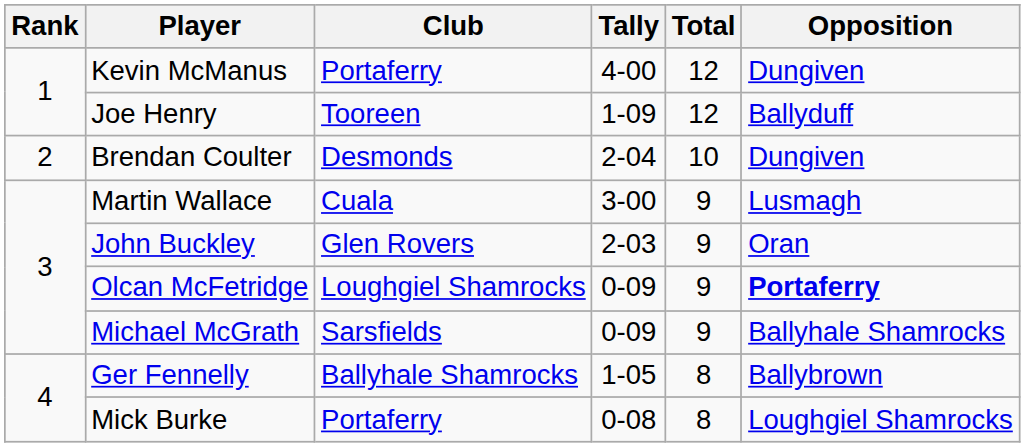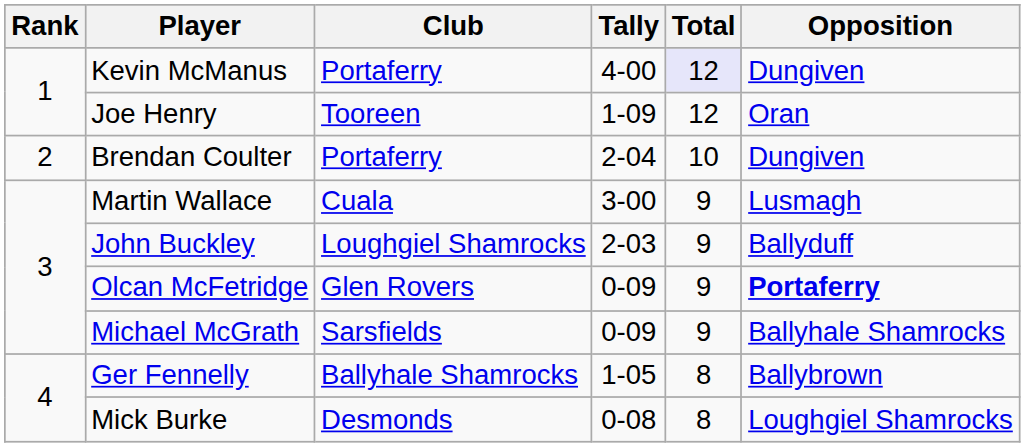Kevin McManus | Total: no background -> lavender background
Joe Henry | Opposition: Ballyduff -> Oran
Brendan Coulter | Club: Desmonds -> Portaferry
John Buckley | Club: Glen Rovers -> Loughgiel Shamrocks
John Buckley | Opposition: Oran -> Ballyduff
Olcan McFetridge | Club: Loughgiel Shamrocks -> Glen Rovers
Mick Burke | Club: Portaferry -> Desmonds
